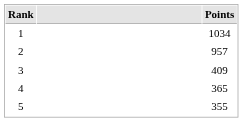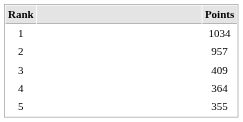4 | Points: 365 -> 364
